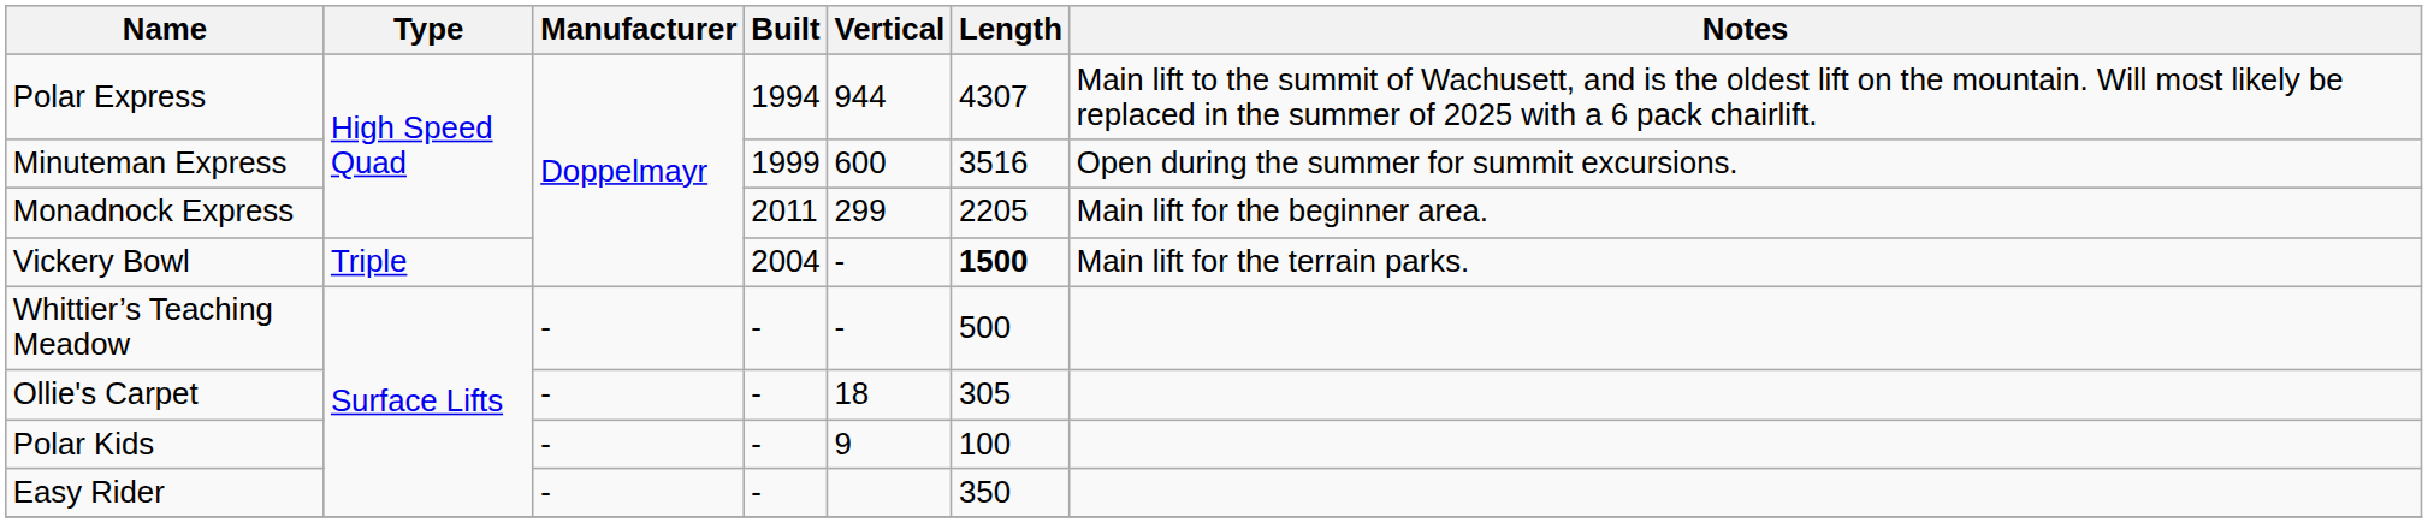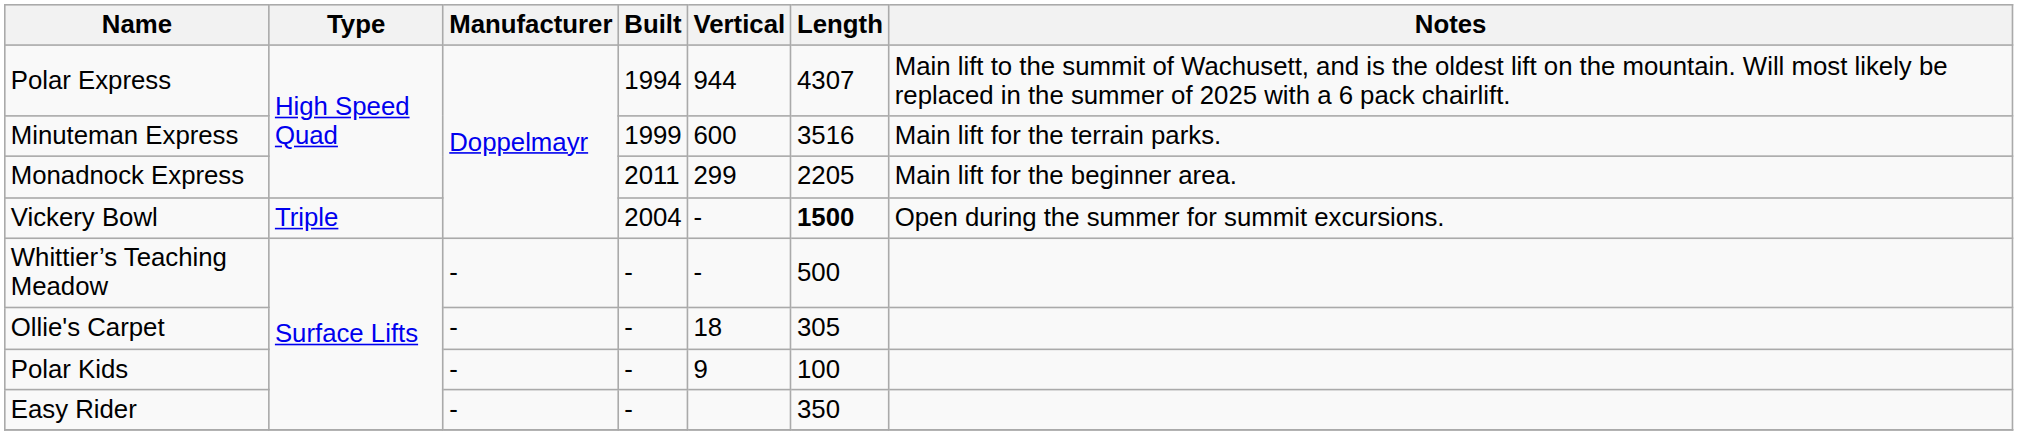Minuteman Express | Notes: Open during the summer for summit excursions. -> Main lift for the terrain parks.
Vickery Bowl | Notes: Main lift for the terrain parks. -> Open during the summer for summit excursions.
